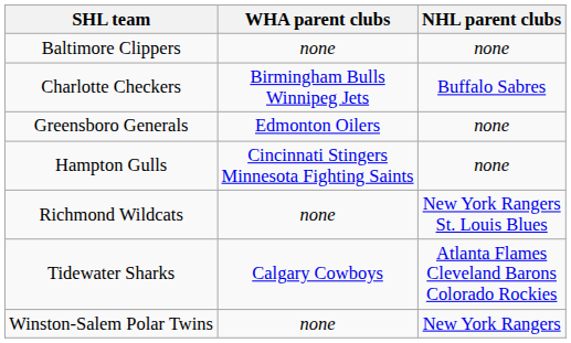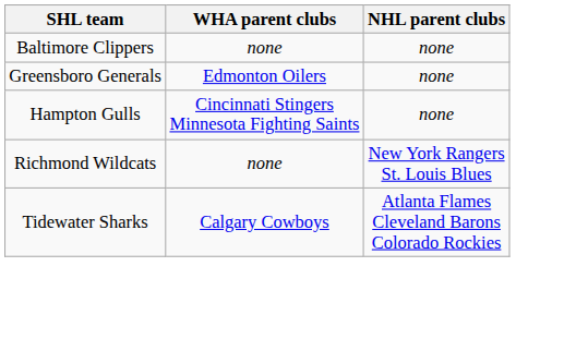- row: Charlotte Checkers | Birmingham Bulls Winnipeg Jets | Buffalo Sabres
- row: Winston-Salem Polar Twins | none | New York Rangers
